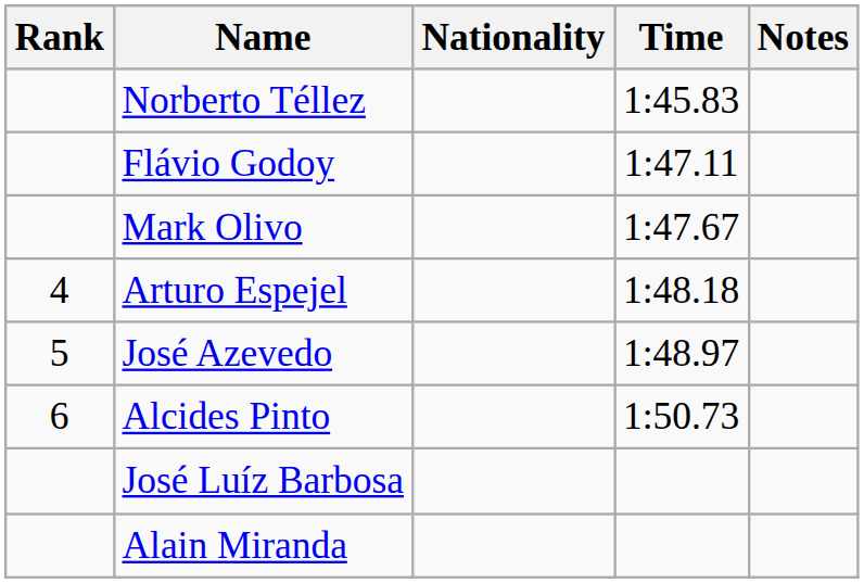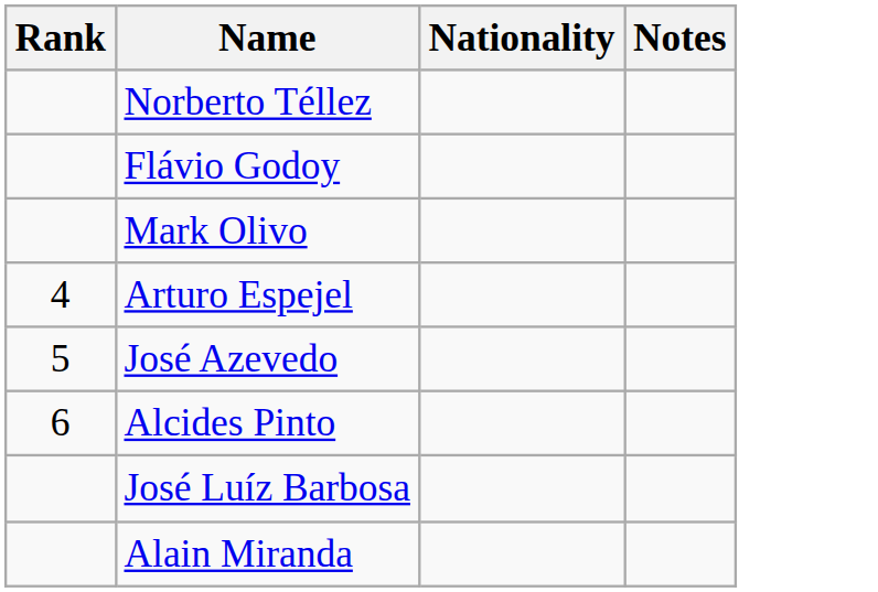- column: Time | 1:45.83 | 1:47.11 | 1:47.67 | 1:48.18 | 1:48.97 | 1:50.73
